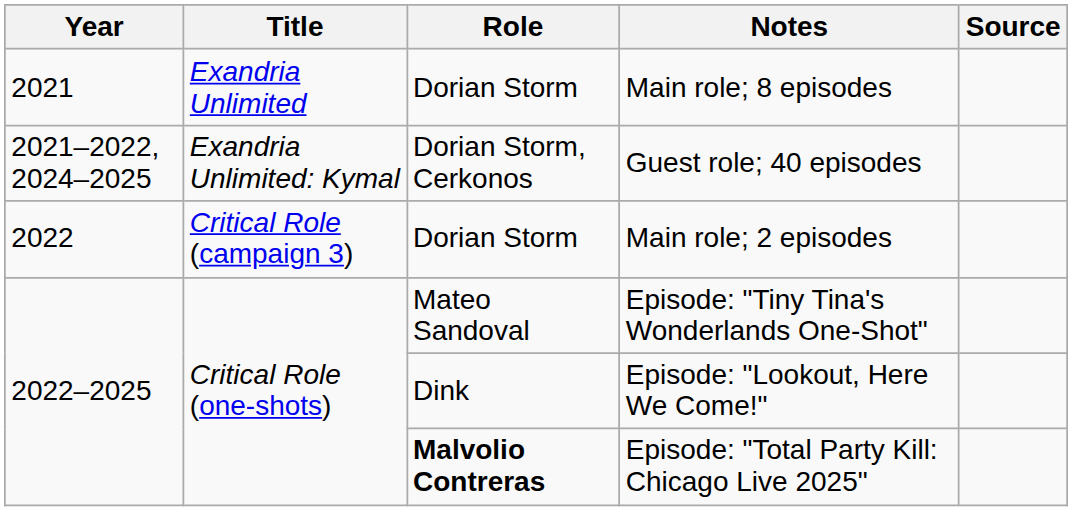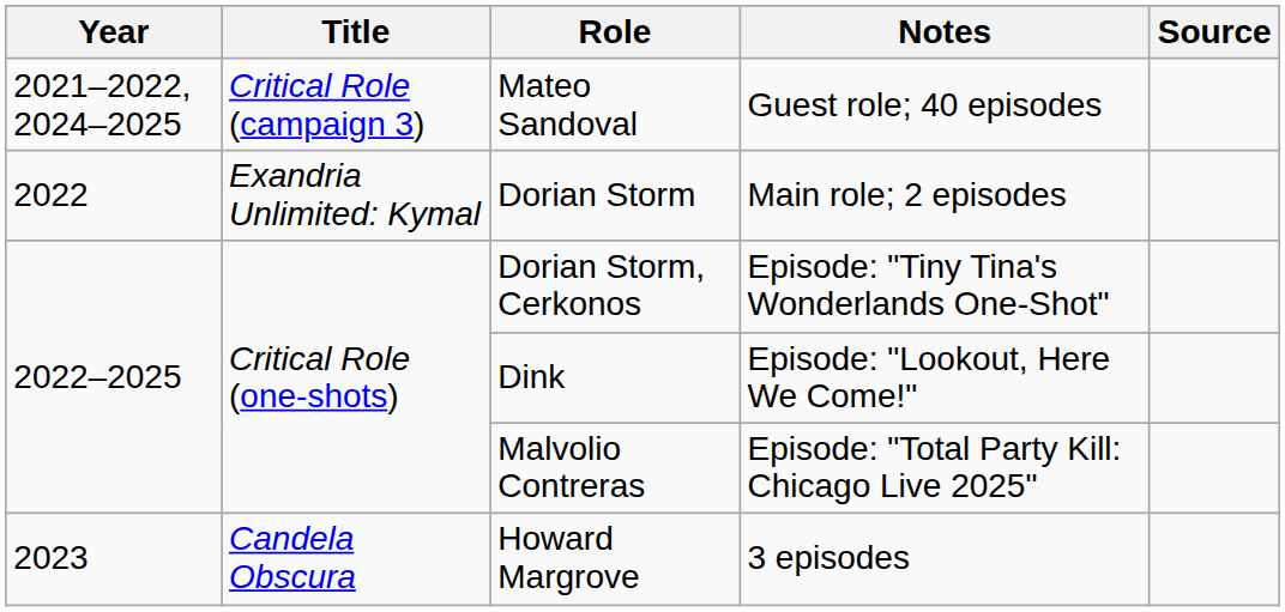- row: 2021 | Exandria Unlimited | Dorian Storm | Main role; 8 episodes
Guest role; 40 episodes | Title: Exandria Unlimited: Kymal -> Critical Role (campaign 3)
Guest role; 40 episodes | Role: Dorian Storm, Cerkonos -> Mateo Sandoval
Main role; 2 episodes | Title: Critical Role (campaign 3) -> Exandria Unlimited: Kymal
Episode: "Tiny Tina's Wonderlands One-Shot" | Role: Mateo Sandoval -> Dorian Storm, Cerkonos
Episode: "Total Party Kill: Chicago Live 2025" | Role: bold -> normal
+ row: 2023 | Candela Obscura | Howard Margrove | 3 episodes
